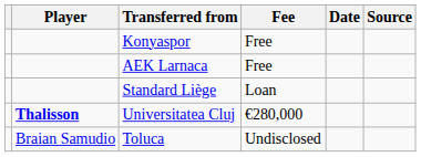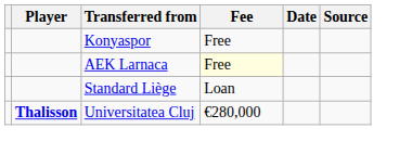AEK Larnaca | Fee: no background -> lightyellow background
- row: Braian Samudio | Toluca | Undisclosed
